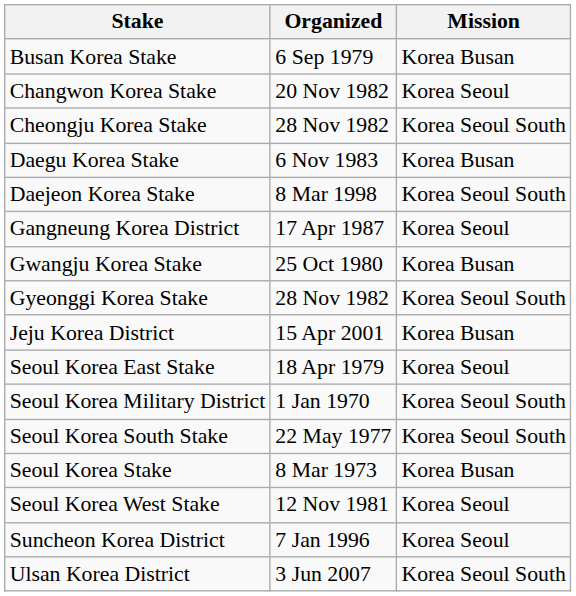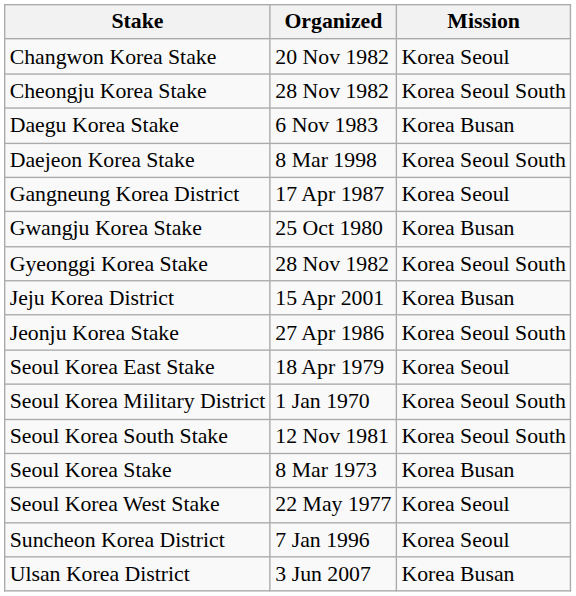- row: Busan Korea Stake | 6 Sep 1979 | Korea Busan
+ row: Jeonju Korea Stake | 27 Apr 1986 | Korea Seoul South
Seoul Korea South Stake | Organized: 22 May 1977 -> 12 Nov 1981
Seoul Korea West Stake | Organized: 12 Nov 1981 -> 22 May 1977
Ulsan Korea District | Mission: Korea Seoul South -> Korea Busan
